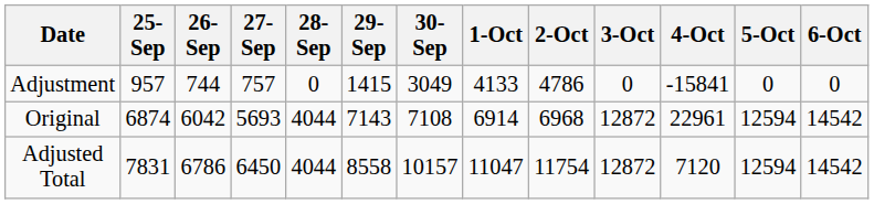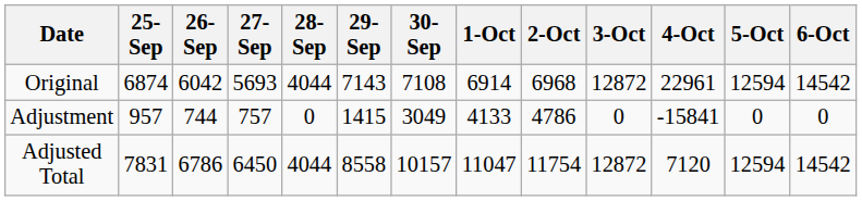rows swapped: Original <-> Adjustment
